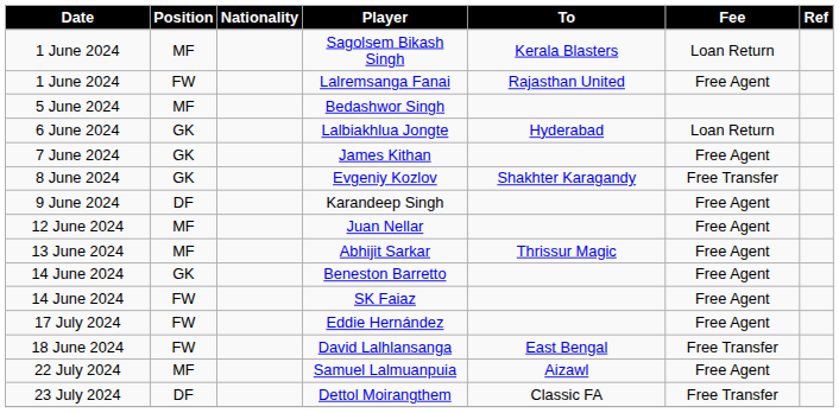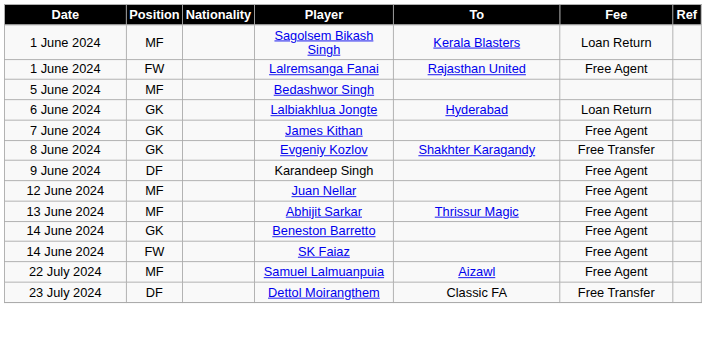- row: 17 July 2024 | FW | Eddie Hernández | Free Agent
- row: 18 June 2024 | FW | David Lalhlansanga | East Bengal | Free Transfer
